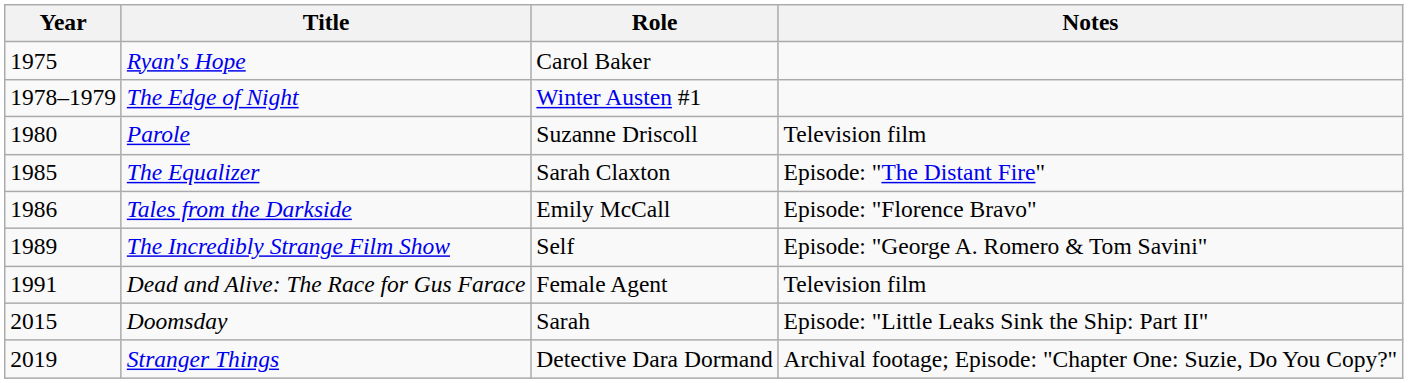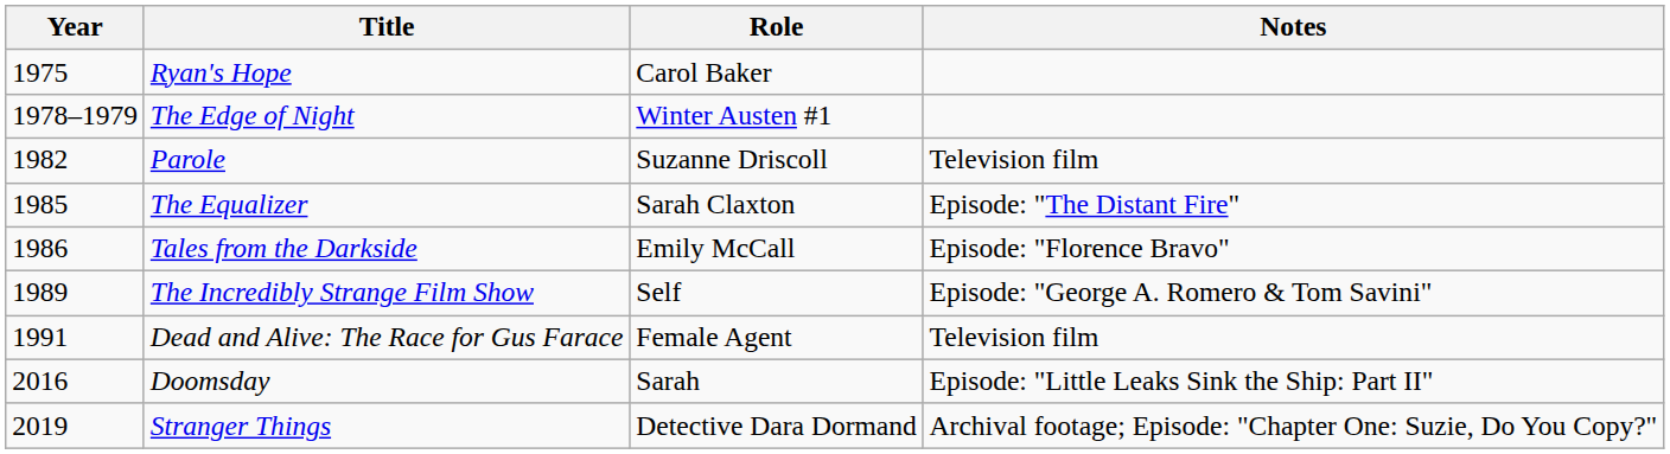Parole | Year: 1980 -> 1982
Doomsday | Year: 2015 -> 2016
